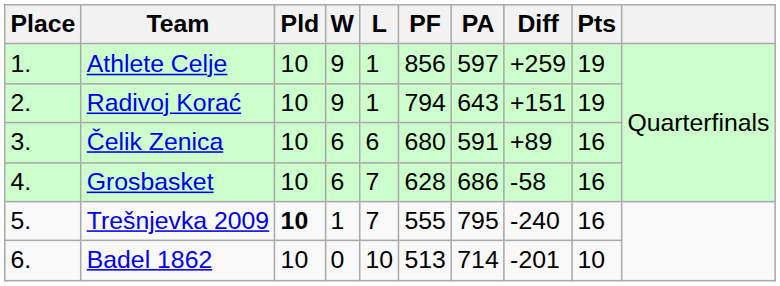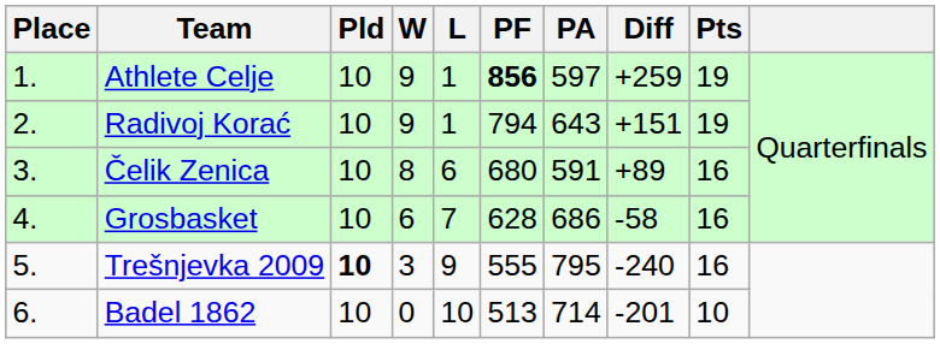Athlete Celje | PF: normal -> bold
Čelik Zenica | W: 6 -> 8
Trešnjevka 2009 | W: 1 -> 3
Trešnjevka 2009 | L: 7 -> 9
